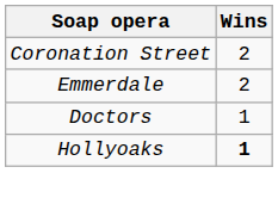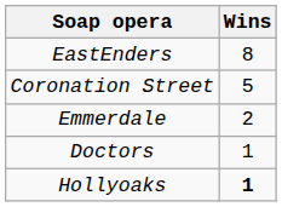+ row: EastEnders | 8
Coronation Street | Wins: 2 -> 5
